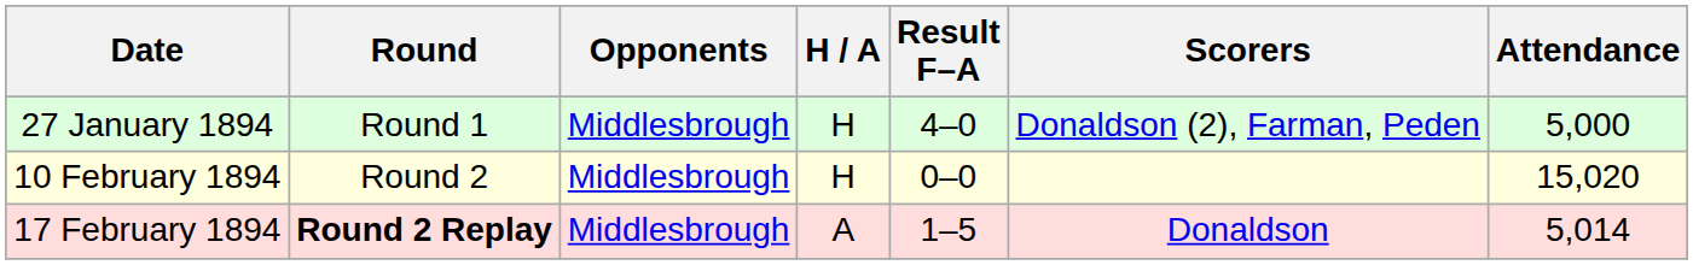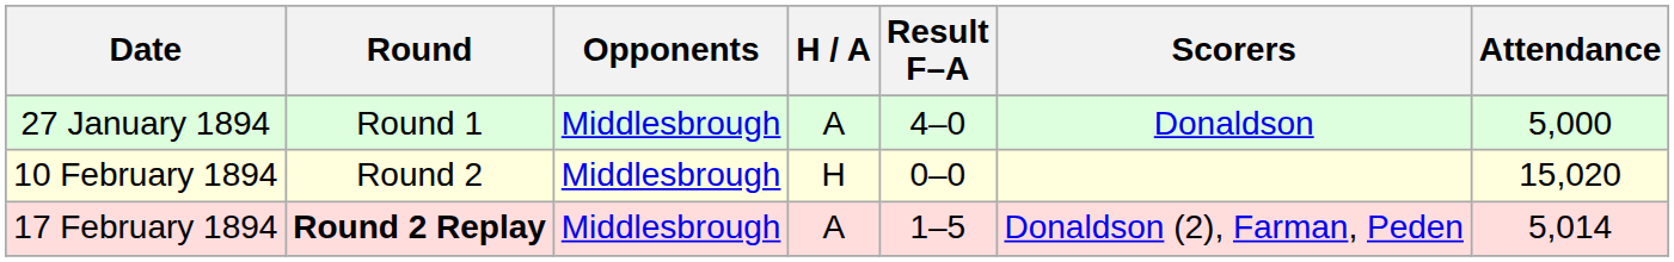27 January 1894 | H / A: H -> A
27 January 1894 | Scorers: Donaldson (2), Farman, Peden -> Donaldson
17 February 1894 | Scorers: Donaldson -> Donaldson (2), Farman, Peden
